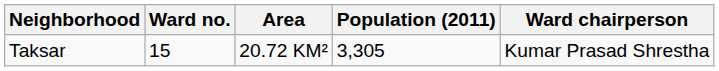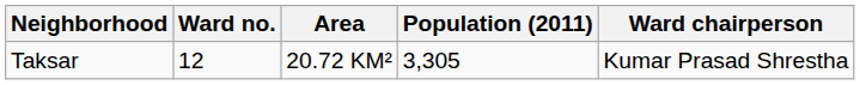Taksar | Ward no.: 15 -> 12
